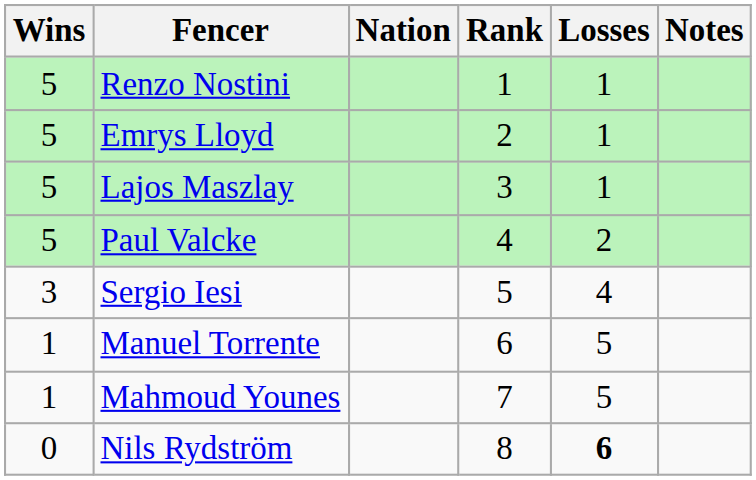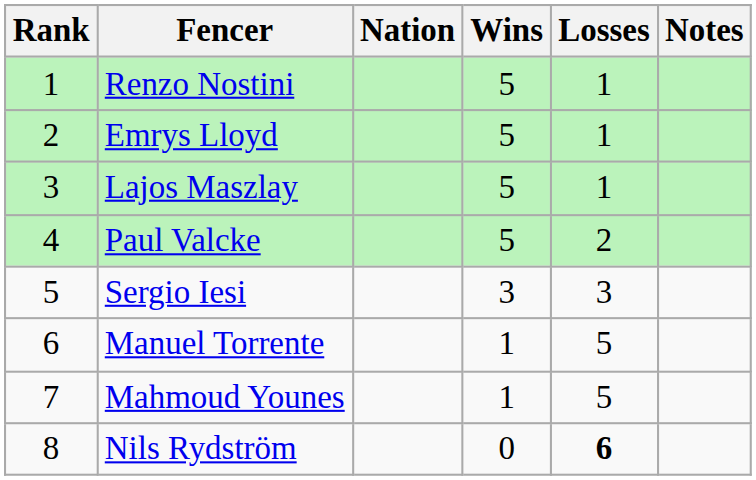columns swapped: Rank <-> Wins
Sergio Iesi | Losses: 4 -> 3
